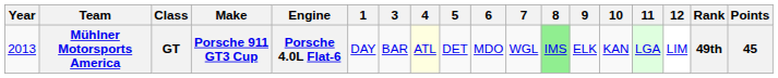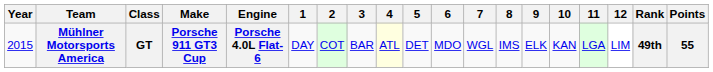+ column: 2 | COT
Mühlner Motorsports America | Year: 2013 -> 2015
Mühlner Motorsports America | 8: lightgreen background -> no background
Mühlner Motorsports America | Points: 45 -> 55
